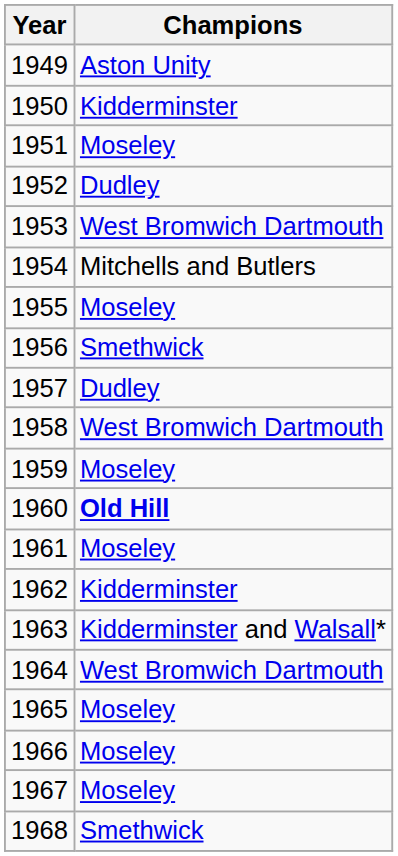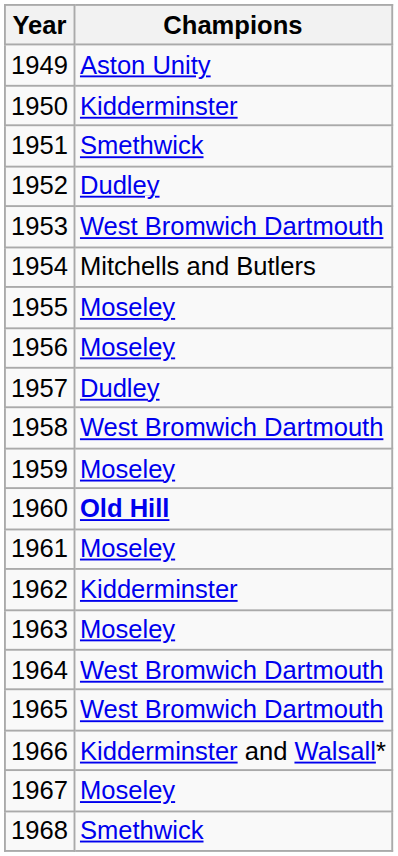1951 | Champions: Moseley -> Smethwick
1956 | Champions: Smethwick -> Moseley
1963 | Champions: Kidderminster and Walsall* -> Moseley
1965 | Champions: Moseley -> West Bromwich Dartmouth
1966 | Champions: Moseley -> Kidderminster and Walsall*
